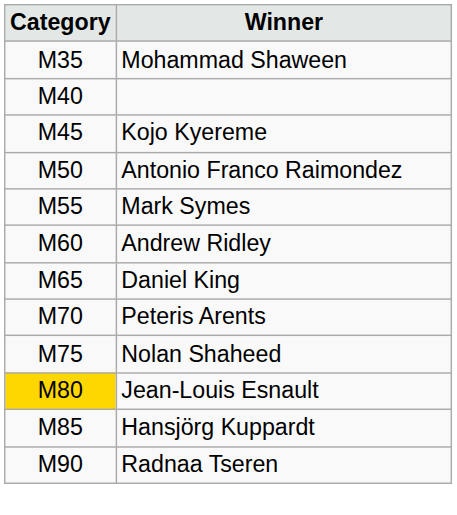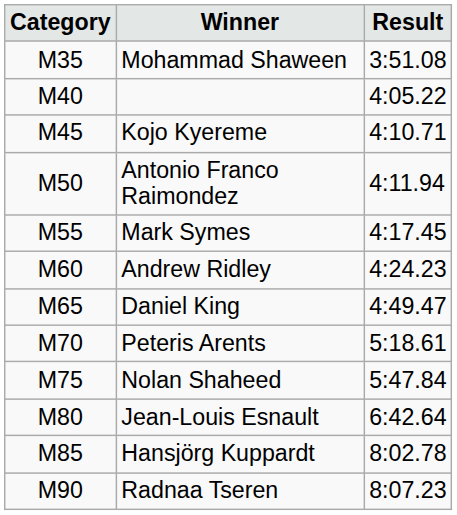+ column: Result | 3:51.08 | 4:05.22 | 4:10.71 | 4:11.94 | 4:17.45 | 4:24.23 | 4:49.47 | 5:18.61 | 5:47.84 | 6:42.64 | 8:02.78 | 8:07.23
Jean-Louis Esnault | Category: gold background -> no background
